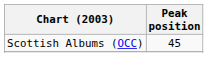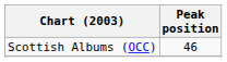Scottish Albums (OCC) | Peak position: 45 -> 46
